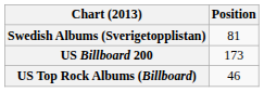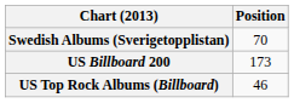Swedish Albums (Sverigetopplistan) | Position: 81 -> 70
